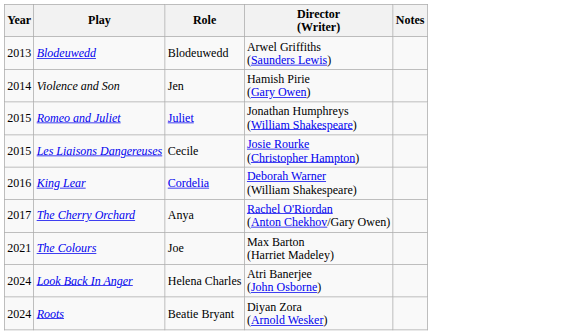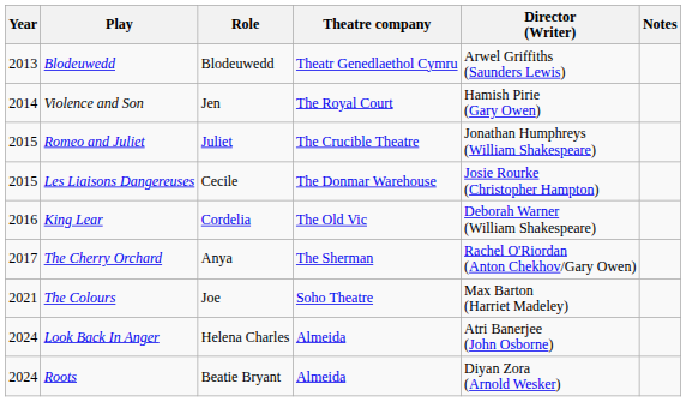+ column: Theatre company | Theatr Genedlaethol Cymru | The Royal Court | The Crucible Theatre | The Donmar Warehouse | The Old Vic | The Sherman | Soho Theatre | Almeida | Almeida
